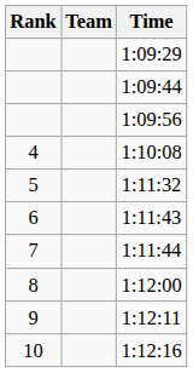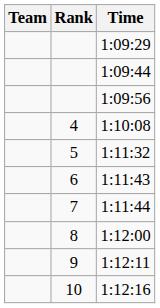columns swapped: Rank <-> Team
